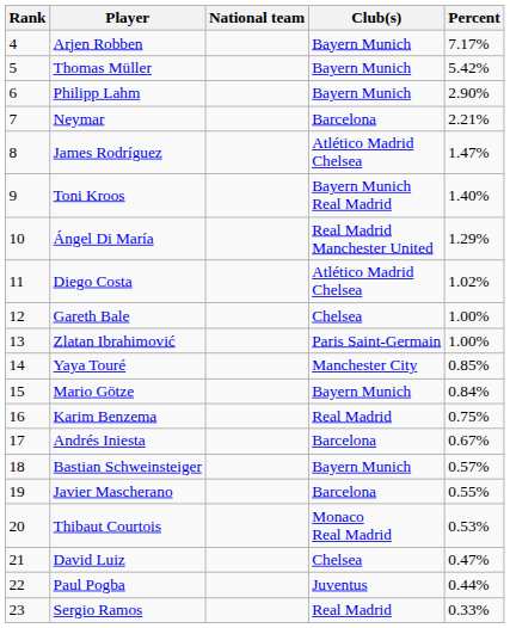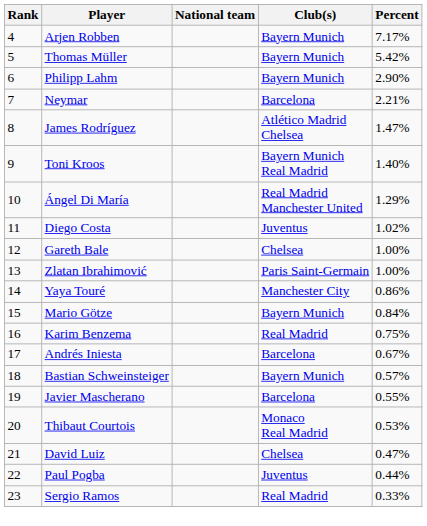Diego Costa | Club(s): Atlético Madrid Chelsea -> Juventus
Yaya Touré | Percent: 0.85% -> 0.86%
